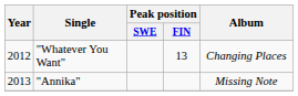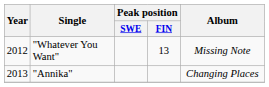"Whatever You Want" | Album: Changing Places -> Missing Note
"Annika" | Album: Missing Note -> Changing Places
